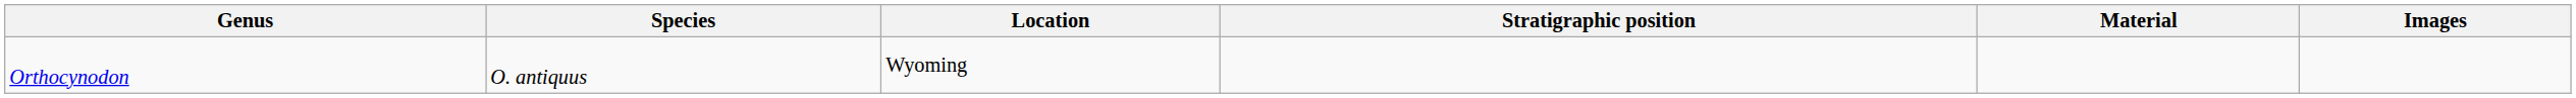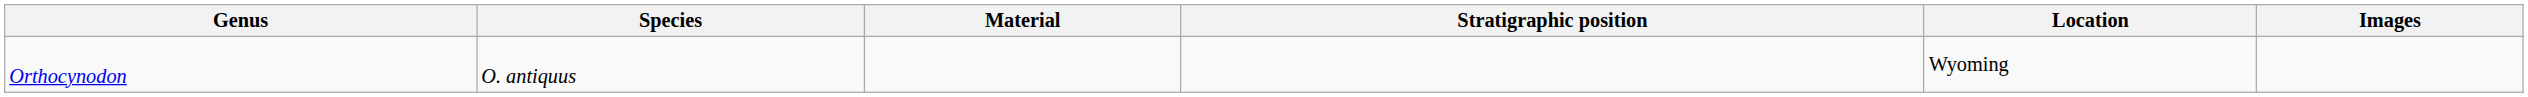columns swapped: Location <-> Material
